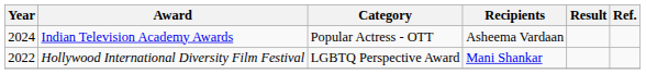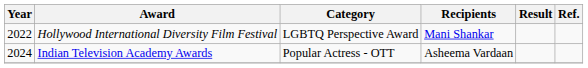rows swapped: Hollywood International Diversity Film Festival <-> Indian Television Academy Awards
